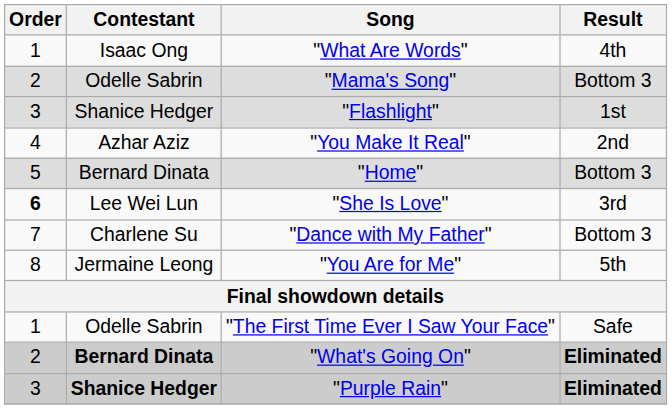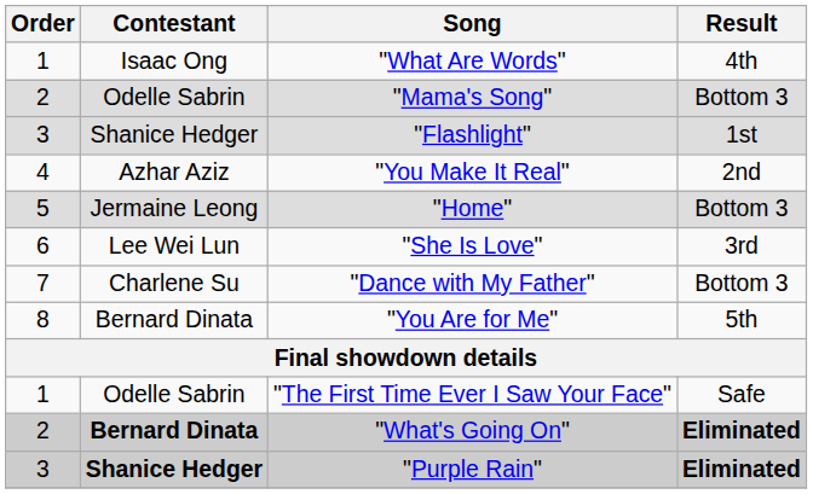"Home" | Contestant: Bernard Dinata -> Jermaine Leong
"She Is Love" | Order: bold -> normal
"You Are for Me" | Contestant: Jermaine Leong -> Bernard Dinata
